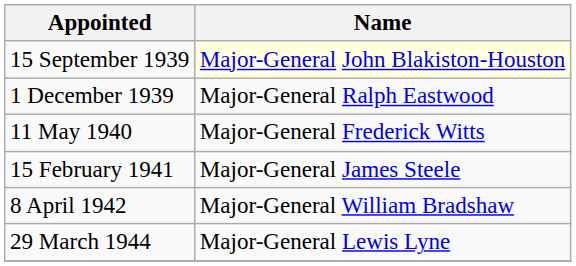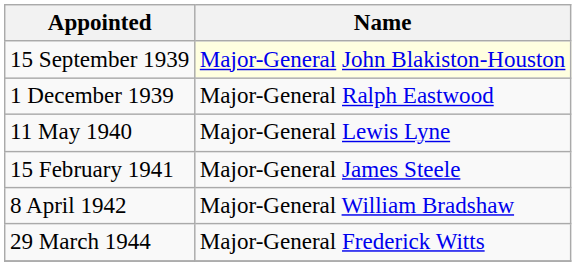11 May 1940 | Name: Major-General Frederick Witts -> Major-General Lewis Lyne
29 March 1944 | Name: Major-General Lewis Lyne -> Major-General Frederick Witts
